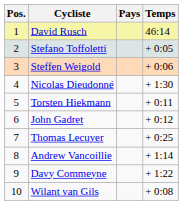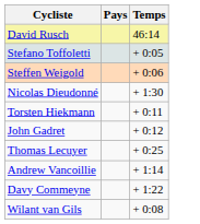- column: Pos. | 1 | 2 | 3 | 4 | 5 | 6 | 7 | 8 | 9 | 10
